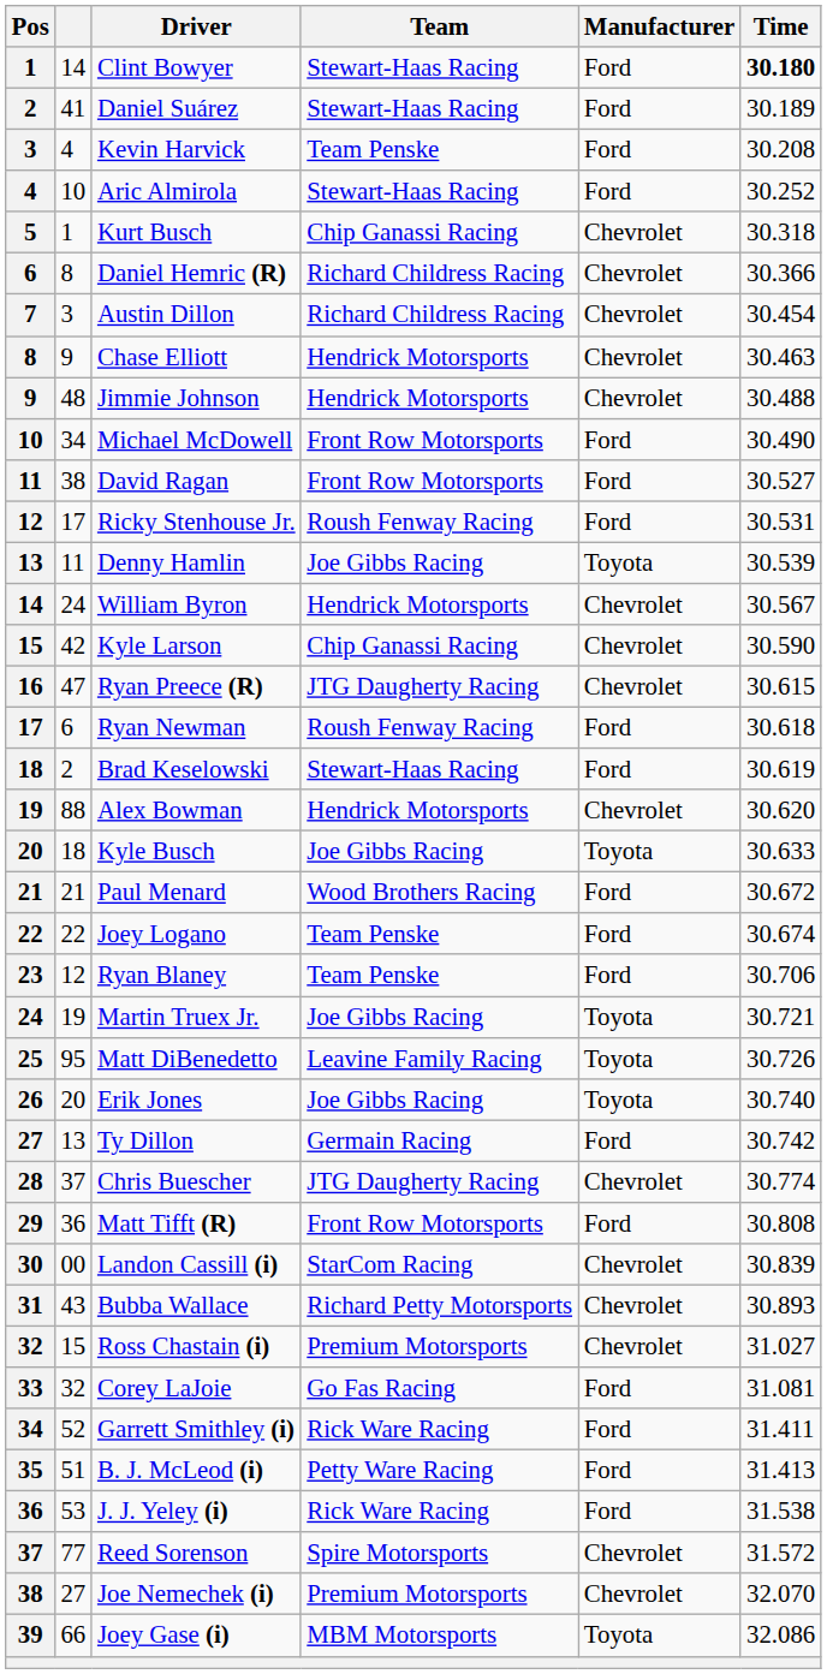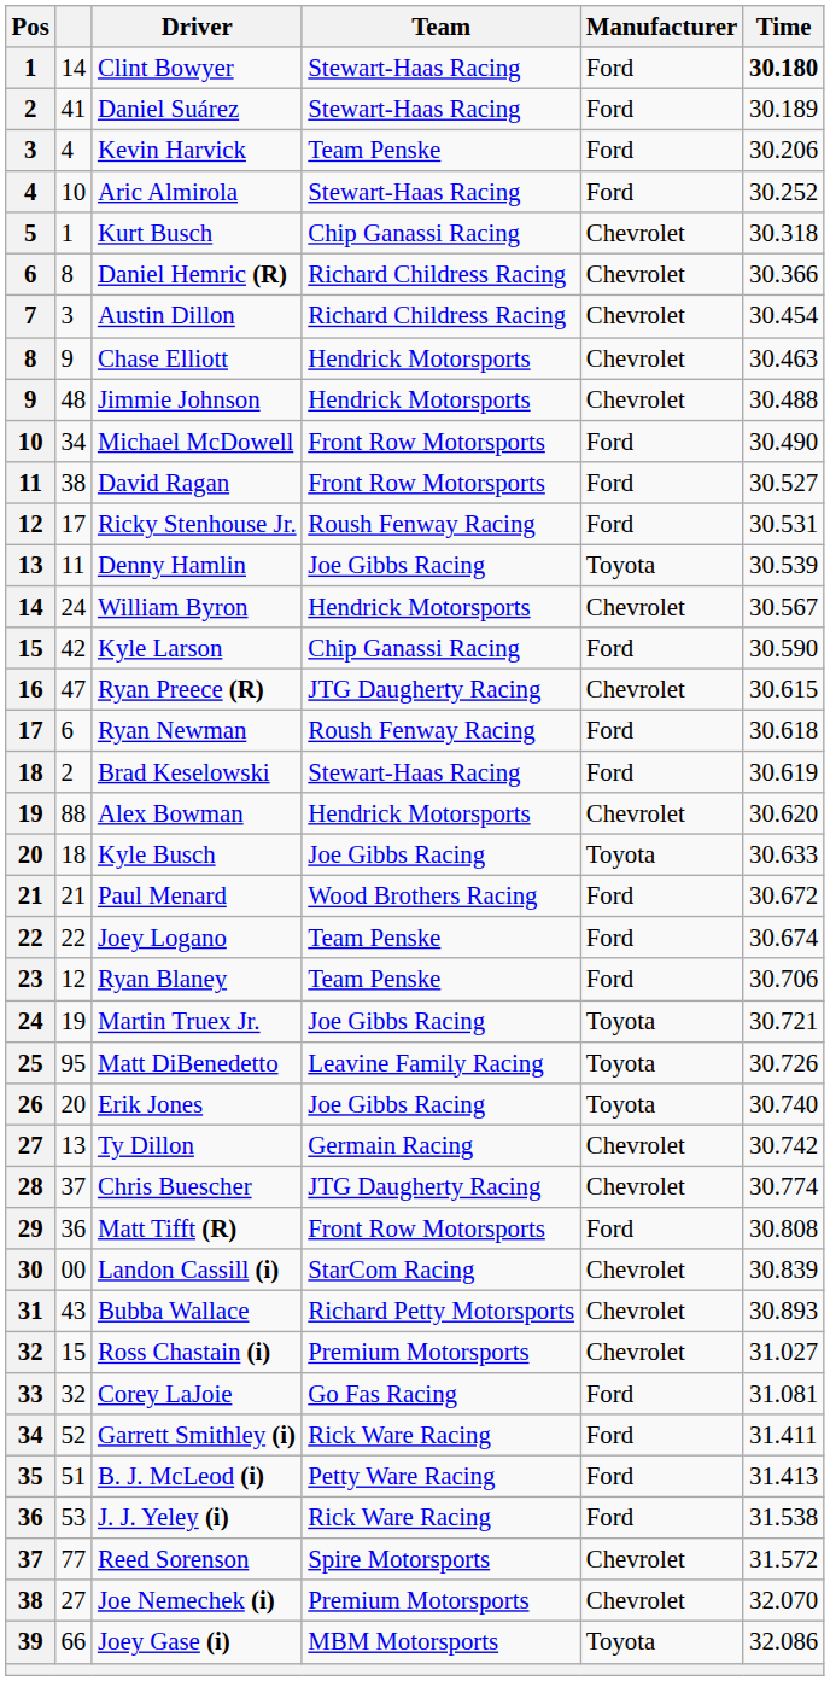Kevin Harvick | Time: 30.208 -> 30.206
Kyle Larson | Manufacturer: Chevrolet -> Ford
Ty Dillon | Manufacturer: Ford -> Chevrolet
